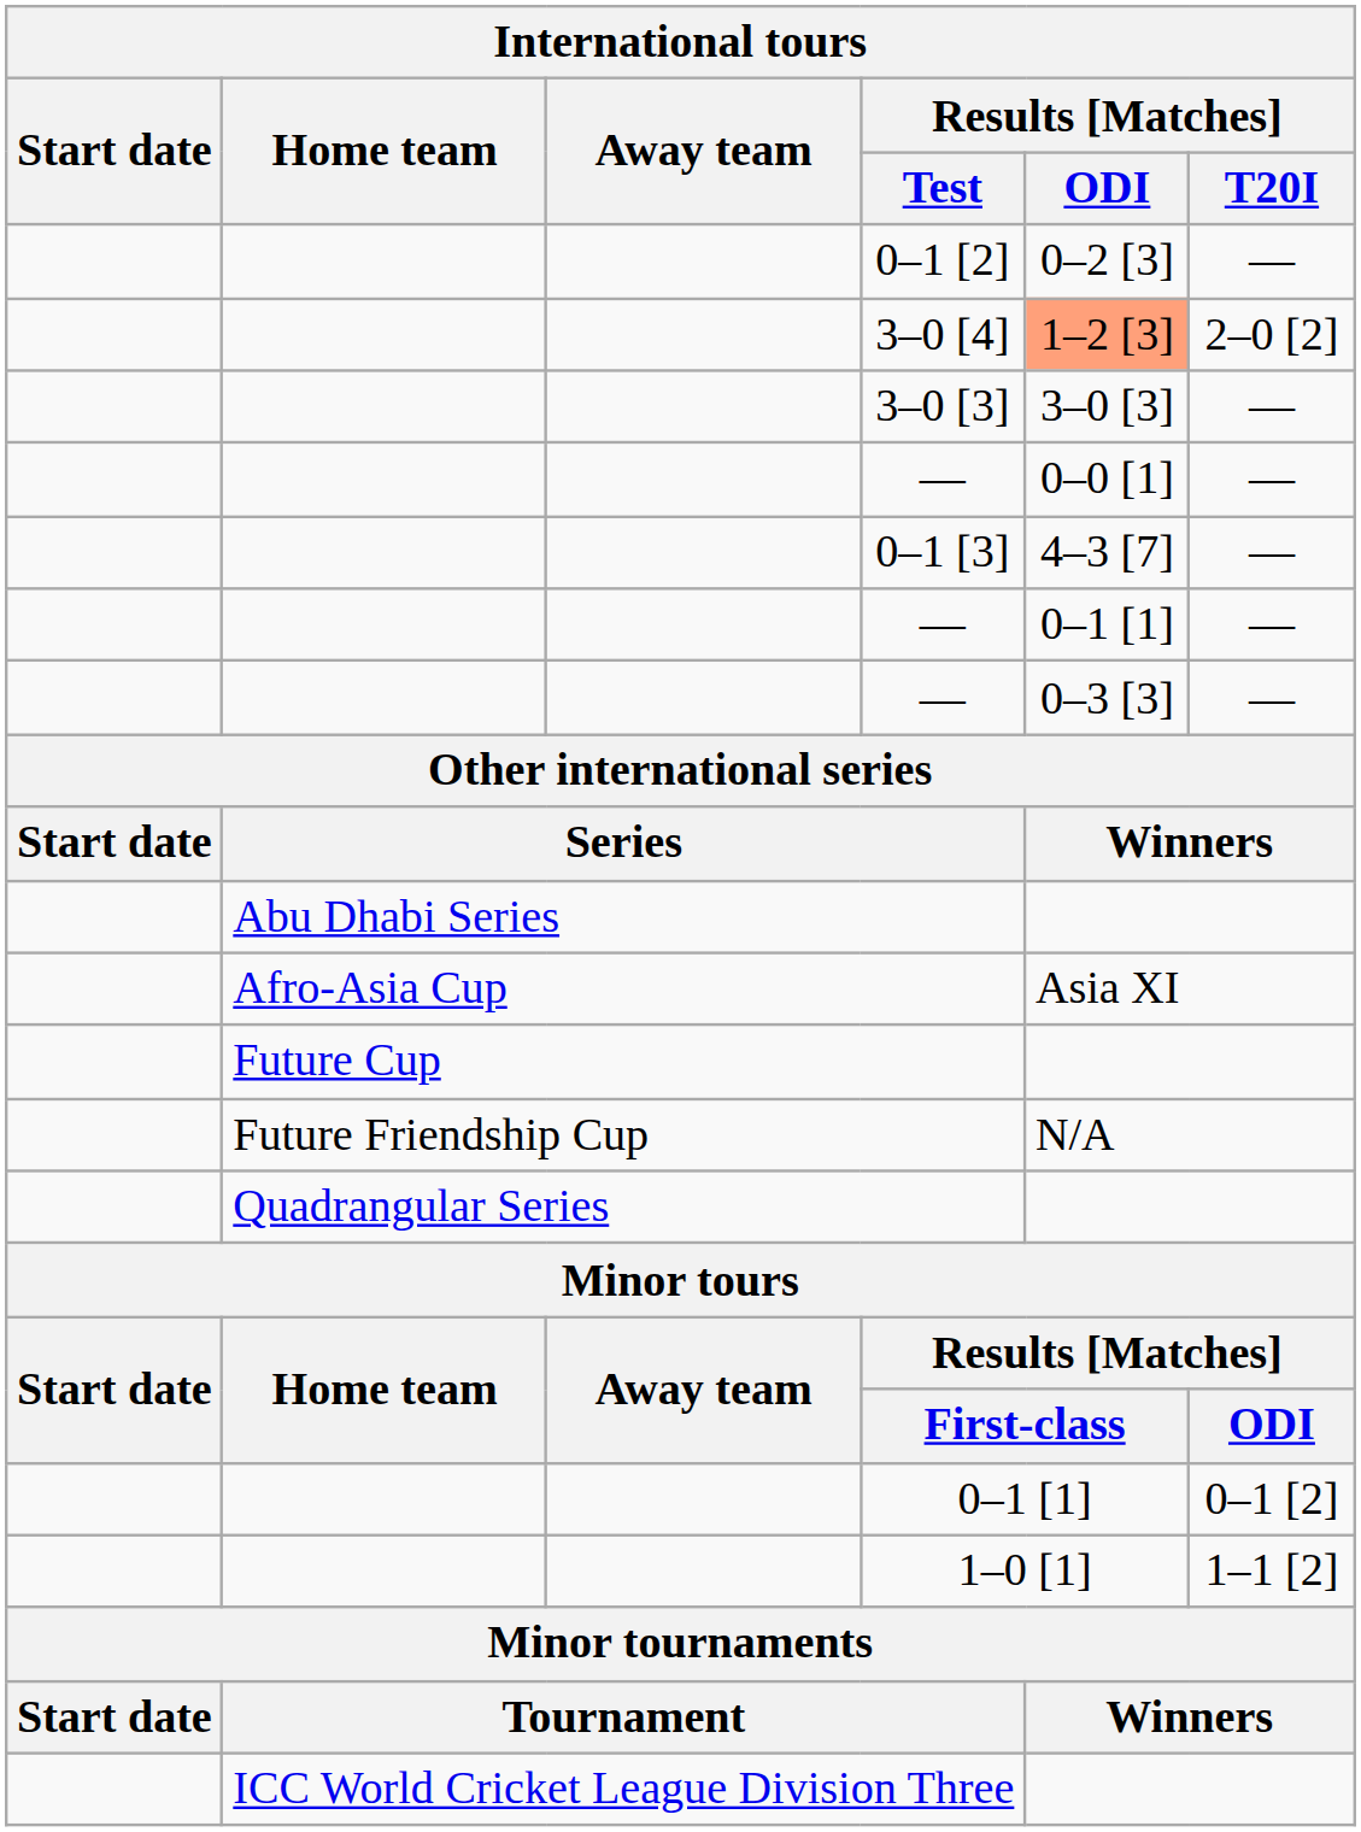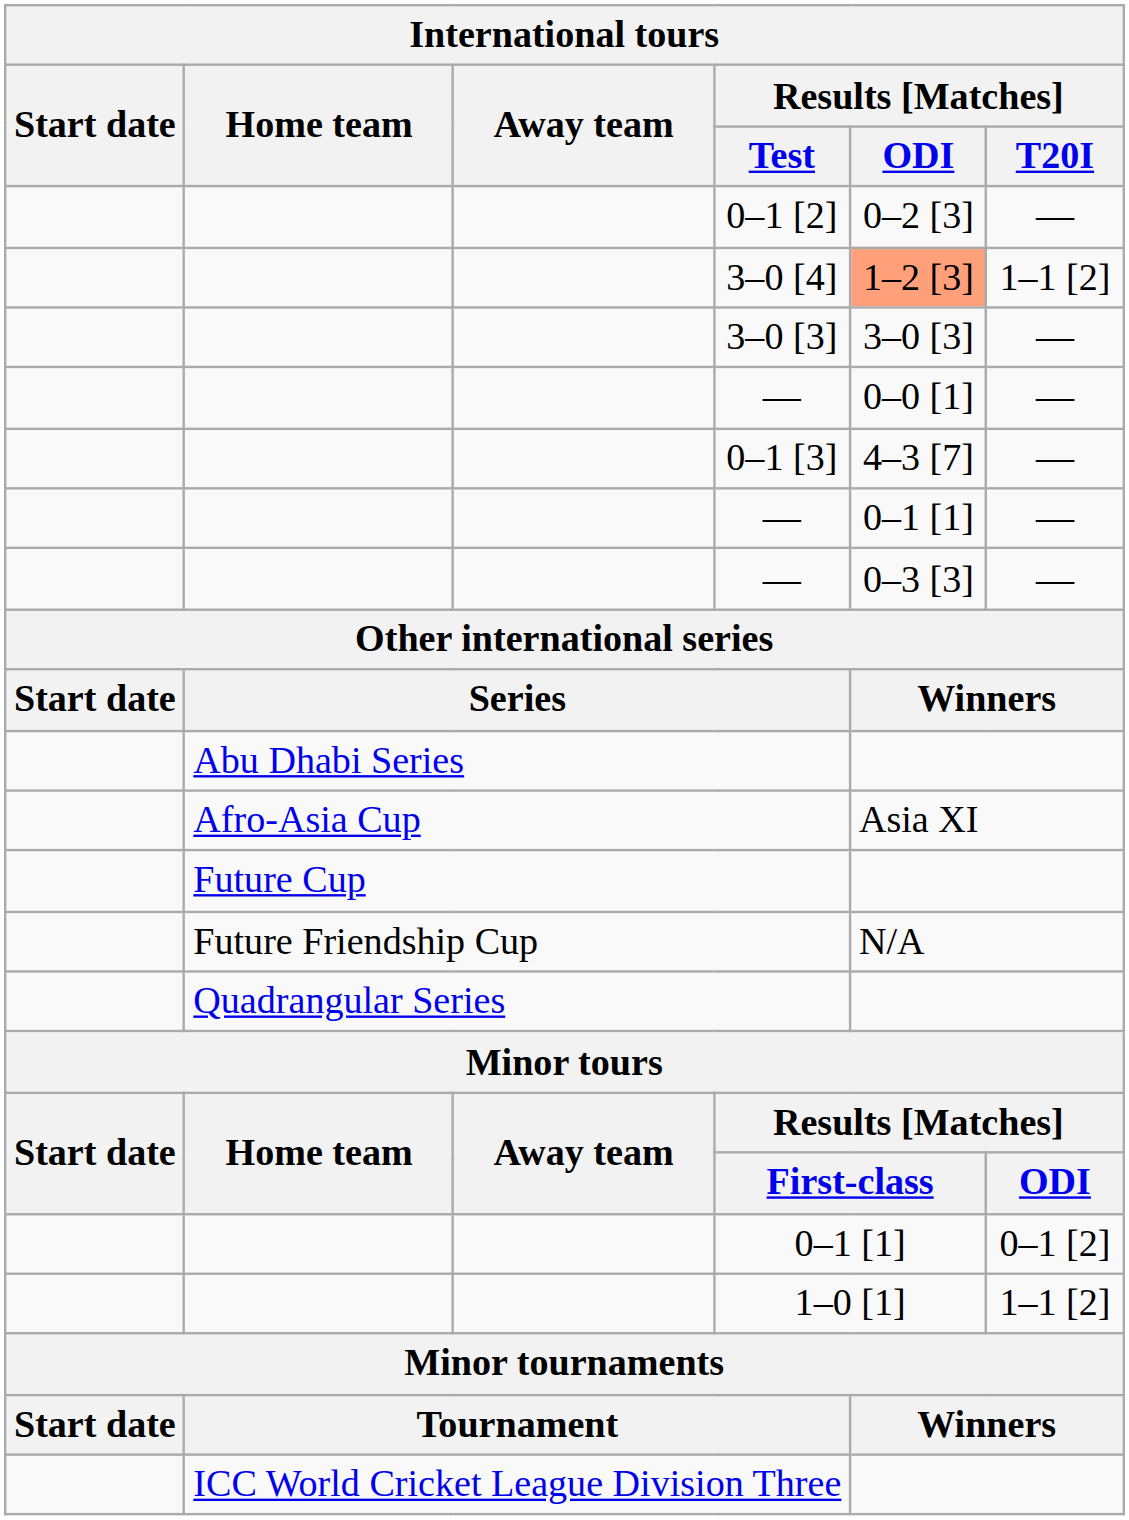3–0 [4] | International tours / Results [Matches] / T20I: 2–0 [2] -> 1–1 [2]
